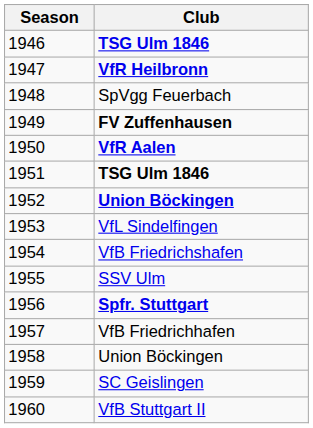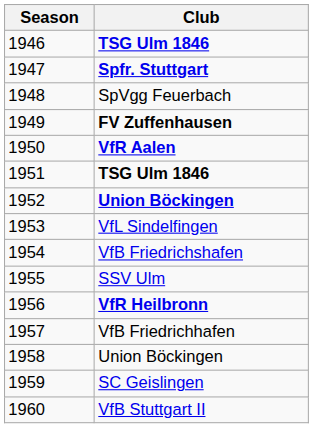1947 | Club: VfR Heilbronn -> Spfr. Stuttgart
1956 | Club: Spfr. Stuttgart -> VfR Heilbronn
